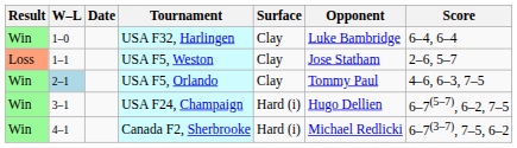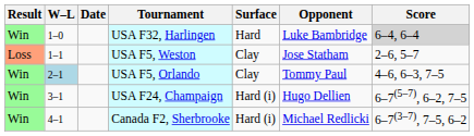USA F32, Harlingen | Surface: Clay -> Hard
USA F32, Harlingen | Score: no background -> lightgrey background
